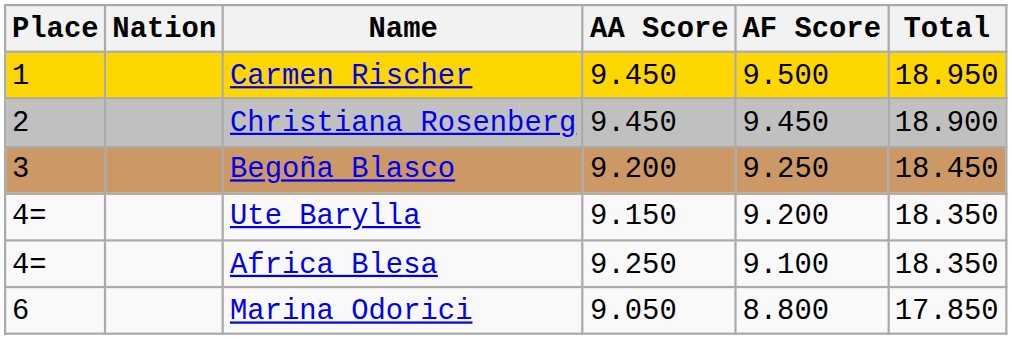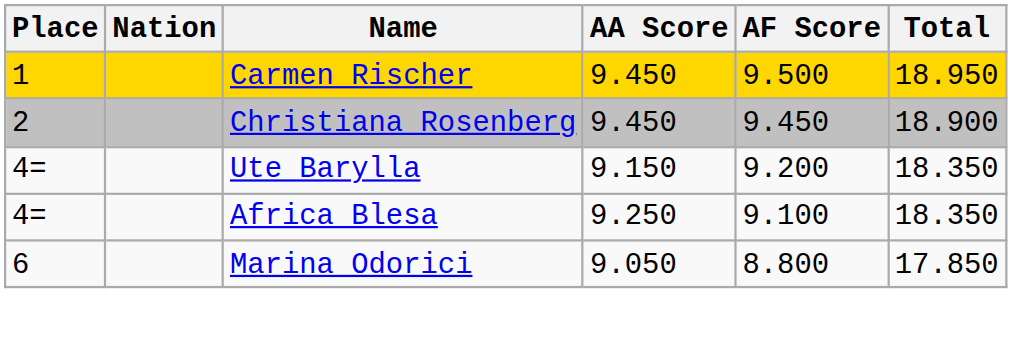- row: 3 | Begoña Blasco | 9.200 | 9.250 | 18.450
